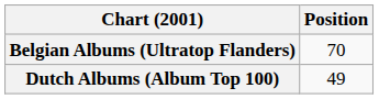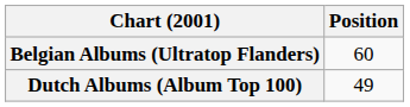Belgian Albums (Ultratop Flanders) | Position: 70 -> 60
